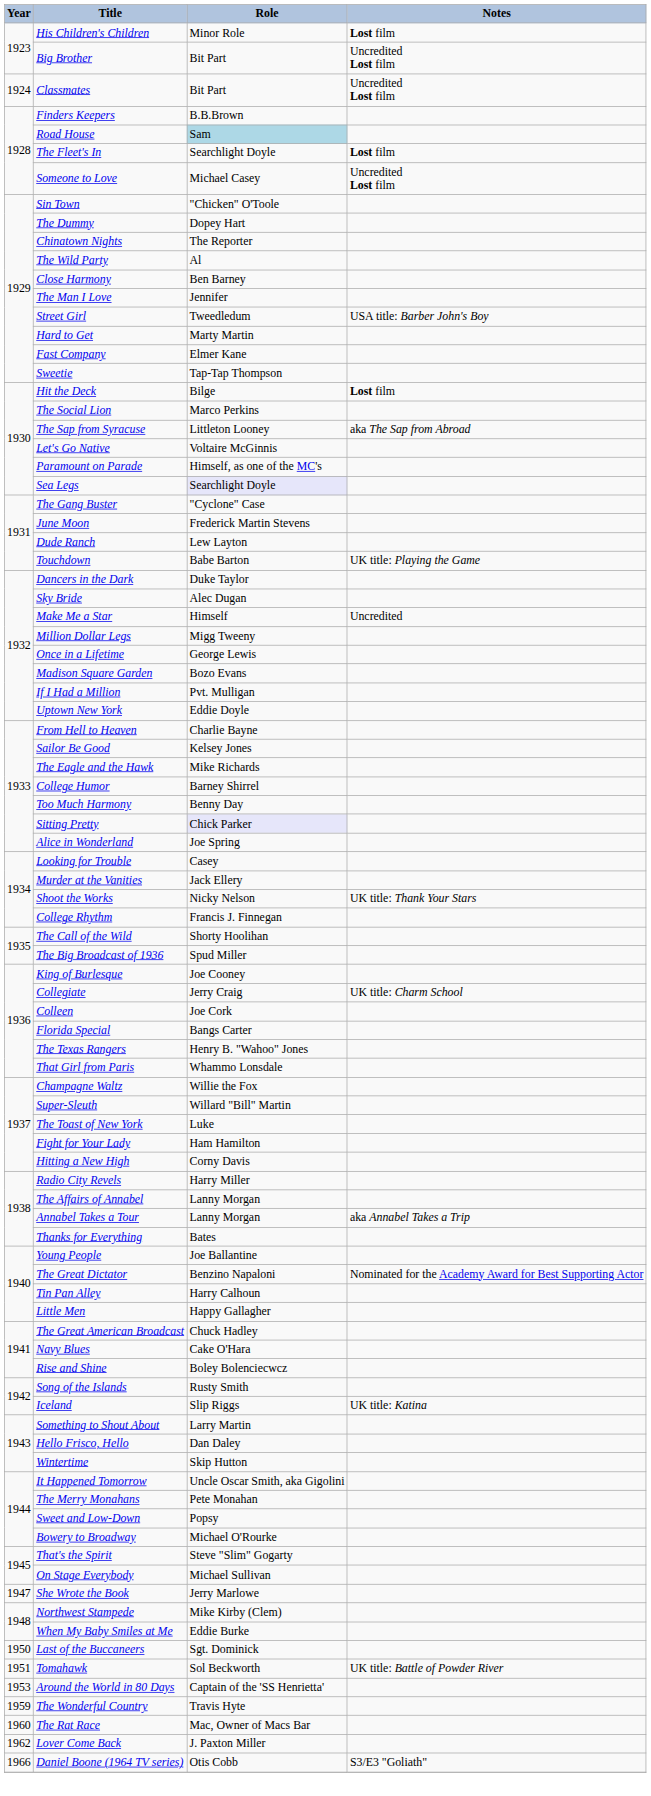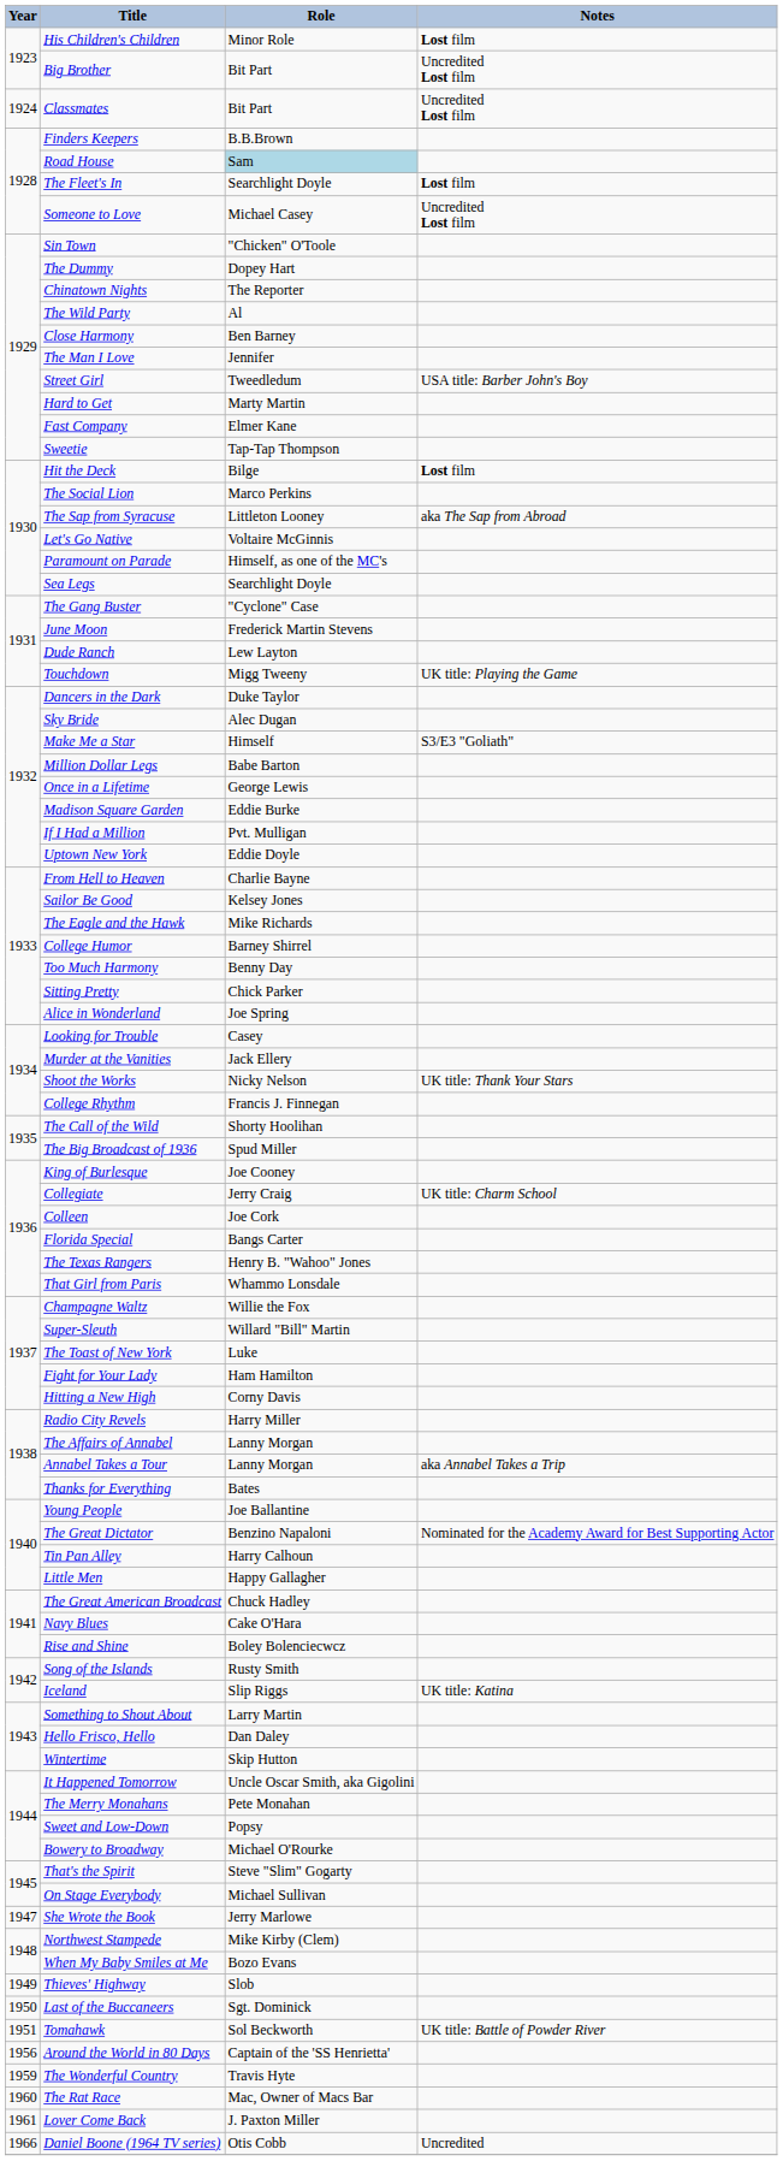Sea Legs | Role: lavender background -> no background
Touchdown | Role: Babe Barton -> Migg Tweeny
Make Me a Star | Notes: Uncredited -> S3/E3 "Goliath"
Million Dollar Legs | Role: Migg Tweeny -> Babe Barton
Madison Square Garden | Role: Bozo Evans -> Eddie Burke
Sitting Pretty | Role: lavender background -> no background
When My Baby Smiles at Me | Role: Eddie Burke -> Bozo Evans
+ row: 1949 | Thieves' Highway | Slob
Around the World in 80 Days | Year: 1953 -> 1956
Lover Come Back | Year: 1962 -> 1961
Daniel Boone (1964 TV series) | Notes: S3/E3 "Goliath" -> Uncredited
